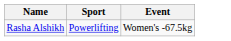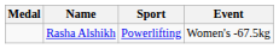+ column: Medal
